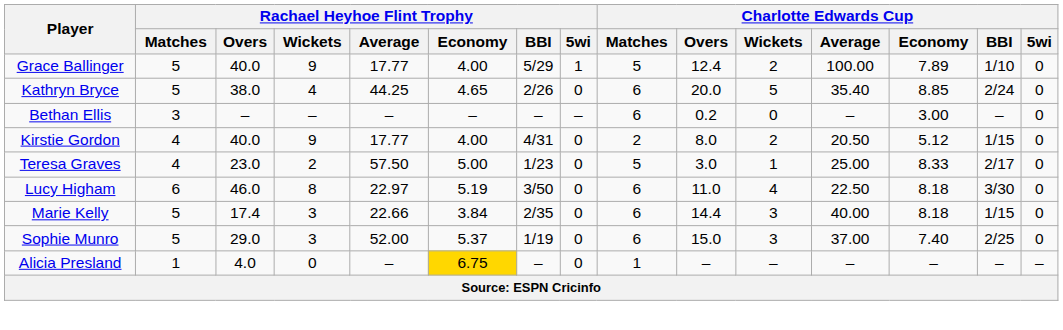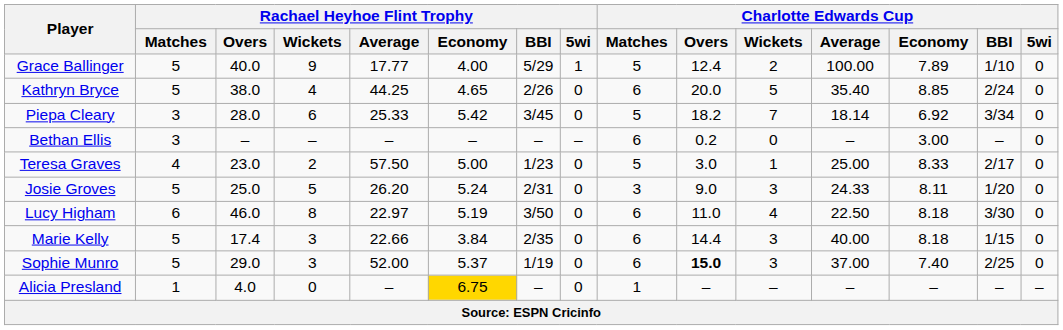+ row: Piepa Cleary | 3 | 28.0 | 6 | 25.33 | 5.42 | 3/45 | 0 | 5 | 18.2 | 7 | 18.14 | 6.92 | 3/34 | 0
- row: Kirstie Gordon | 4 | 40.0 | 9 | 17.77 | 4.00 | 4/31 | 0 | 2 | 8.0 | 2 | 20.50 | 5.12 | 1/15 | 0
+ row: Josie Groves | 5 | 25.0 | 5 | 26.20 | 5.24 | 2/31 | 0 | 3 | 9.0 | 3 | 24.33 | 8.11 | 1/20 | 0
Sophie Munro | Charlotte Edwards Cup / Overs: normal -> bold
